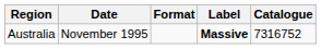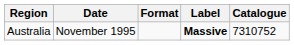Australia | Catalogue: 7316752 -> 7310752
